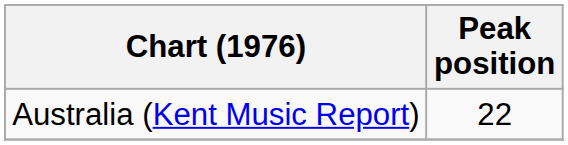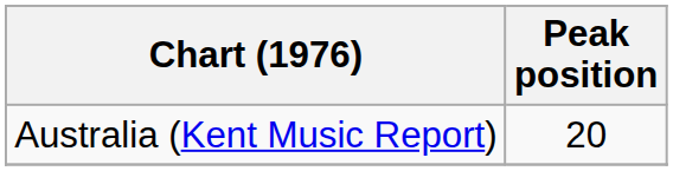Australia (Kent Music Report) | Peak position: 22 -> 20
